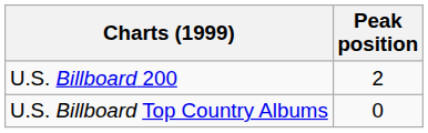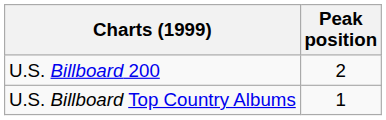U.S. Billboard Top Country Albums | Peak position: 0 -> 1
